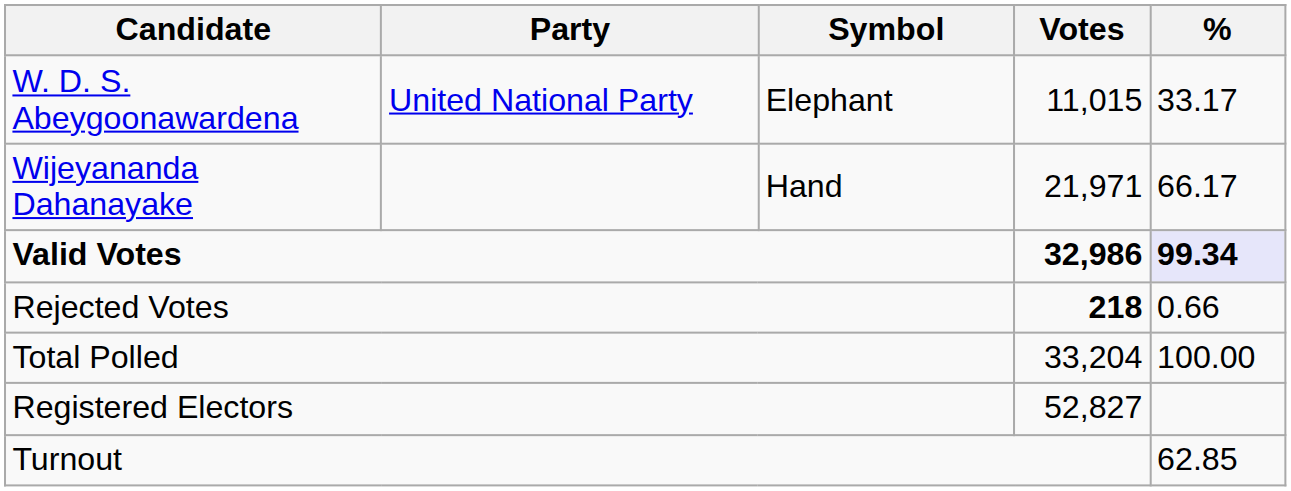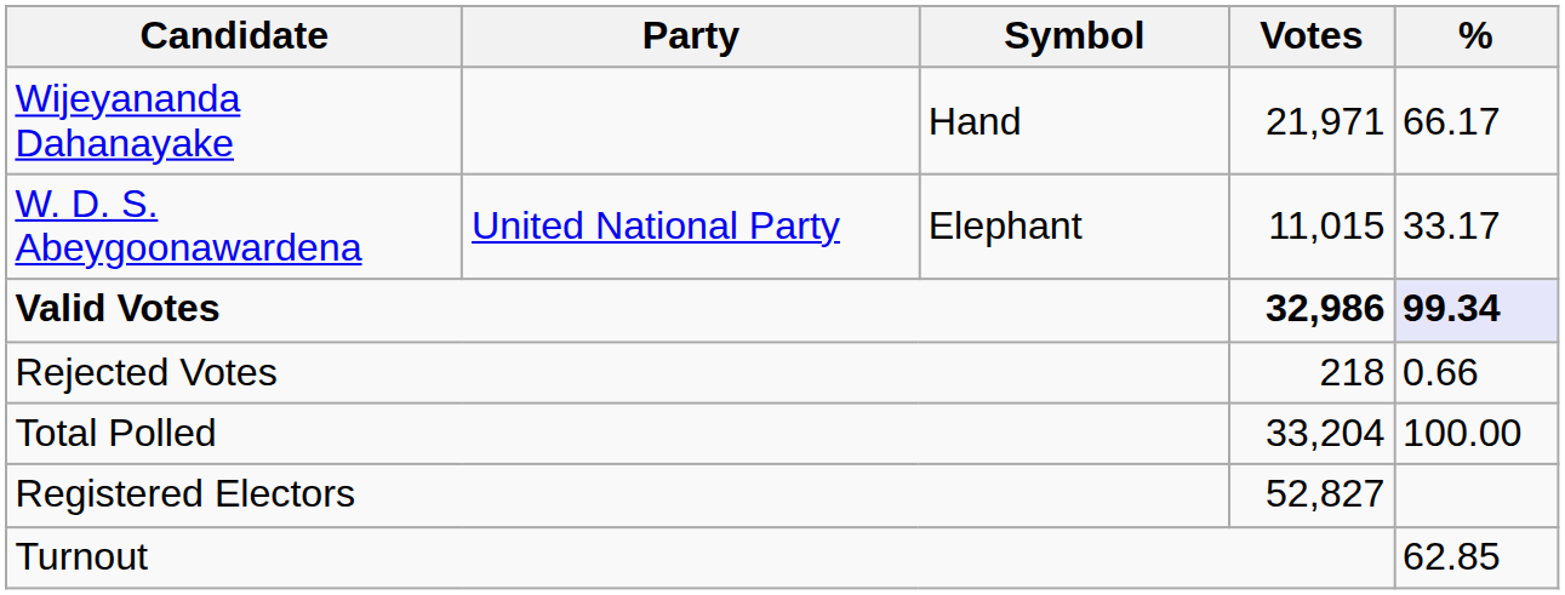rows swapped: Wijeyananda Dahanayake <-> W. D. S. Abeygoonawardena
Rejected Votes | Votes: bold -> normal
